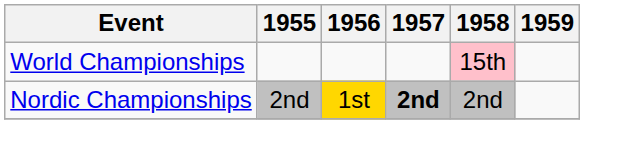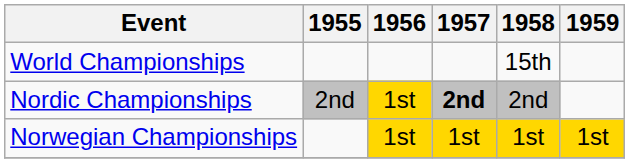World Championships | 1958: pink background -> no background
+ row: Norwegian Championships | 1st | 1st | 1st | 1st
